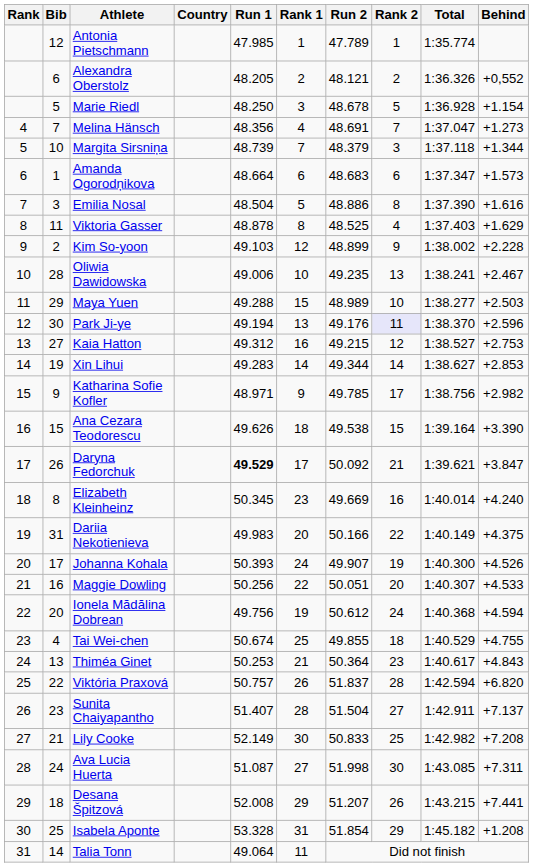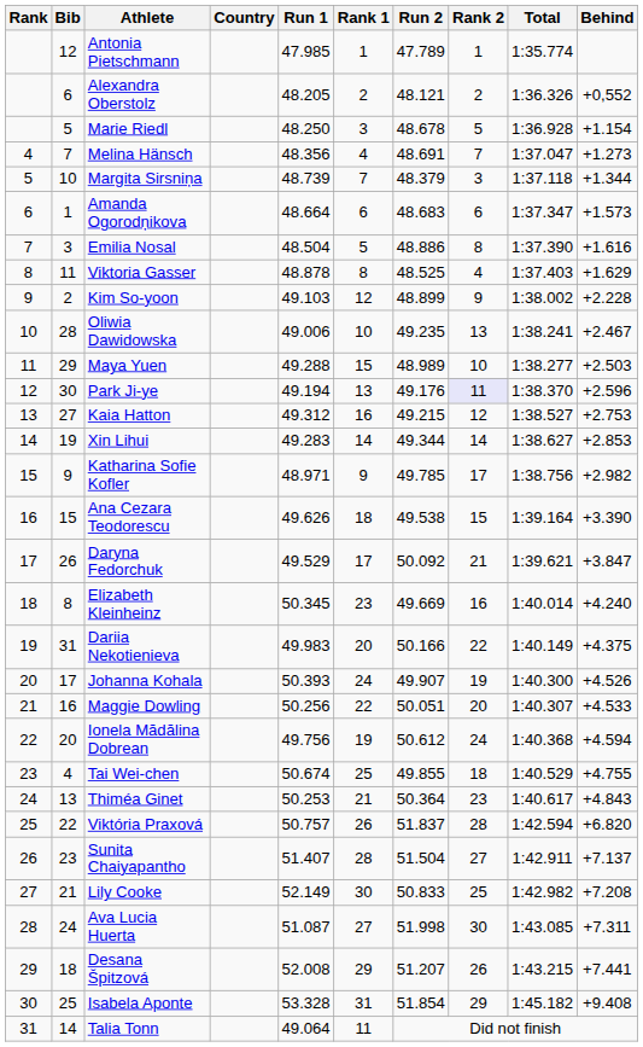Daryna Fedorchuk | Run 1: bold -> normal
Isabela Aponte | Behind: +1.208 -> +9.408
